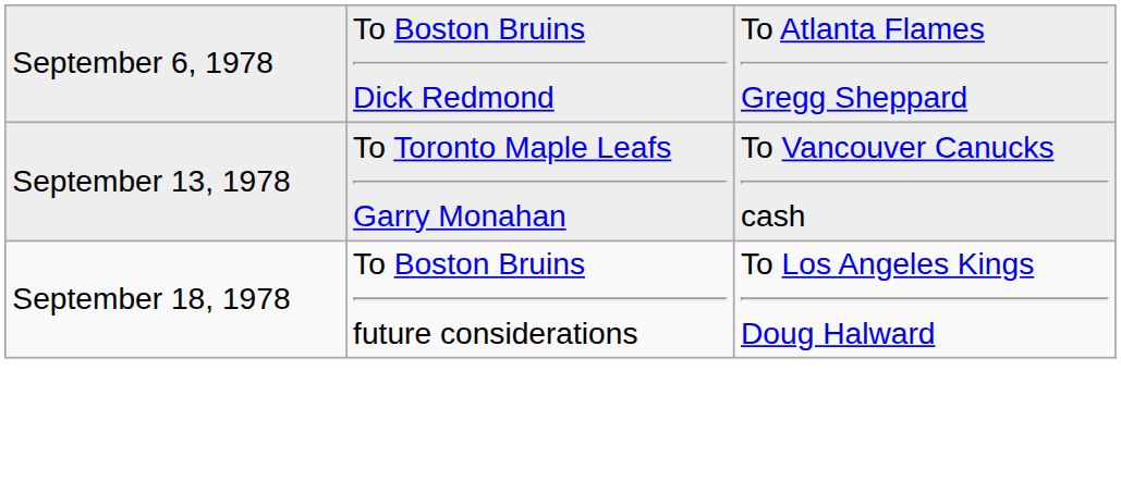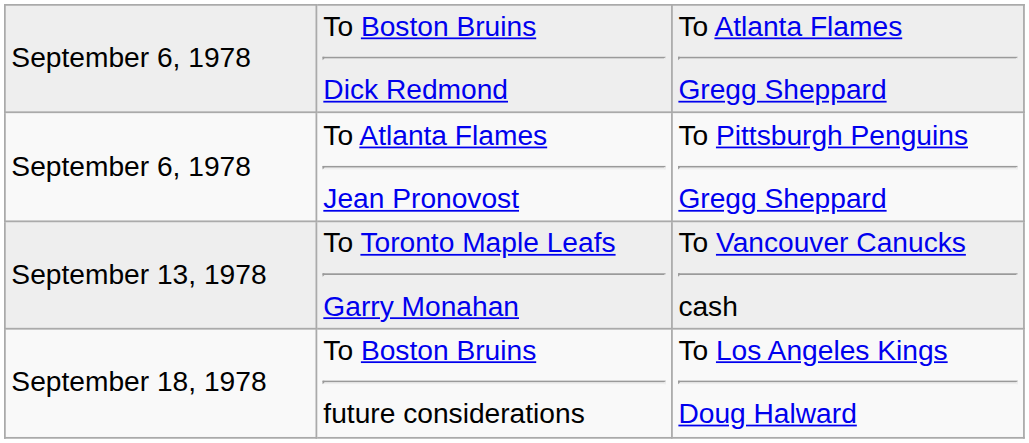+ row: September 6, 1978 | To Atlanta Flames Jean Pronovost | To Pittsburgh Penguins Gregg Sheppard
